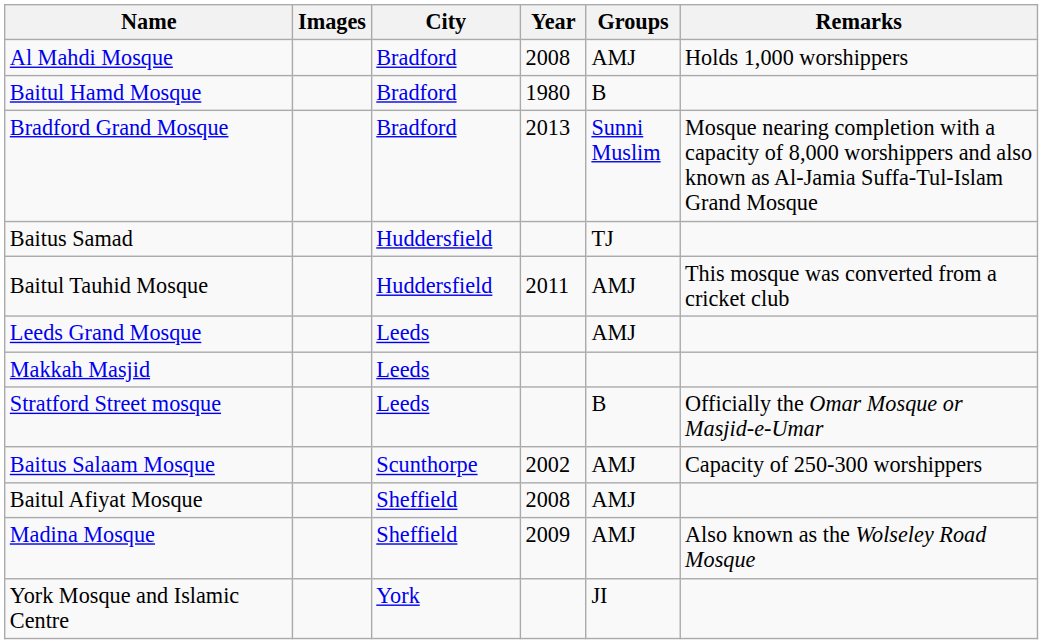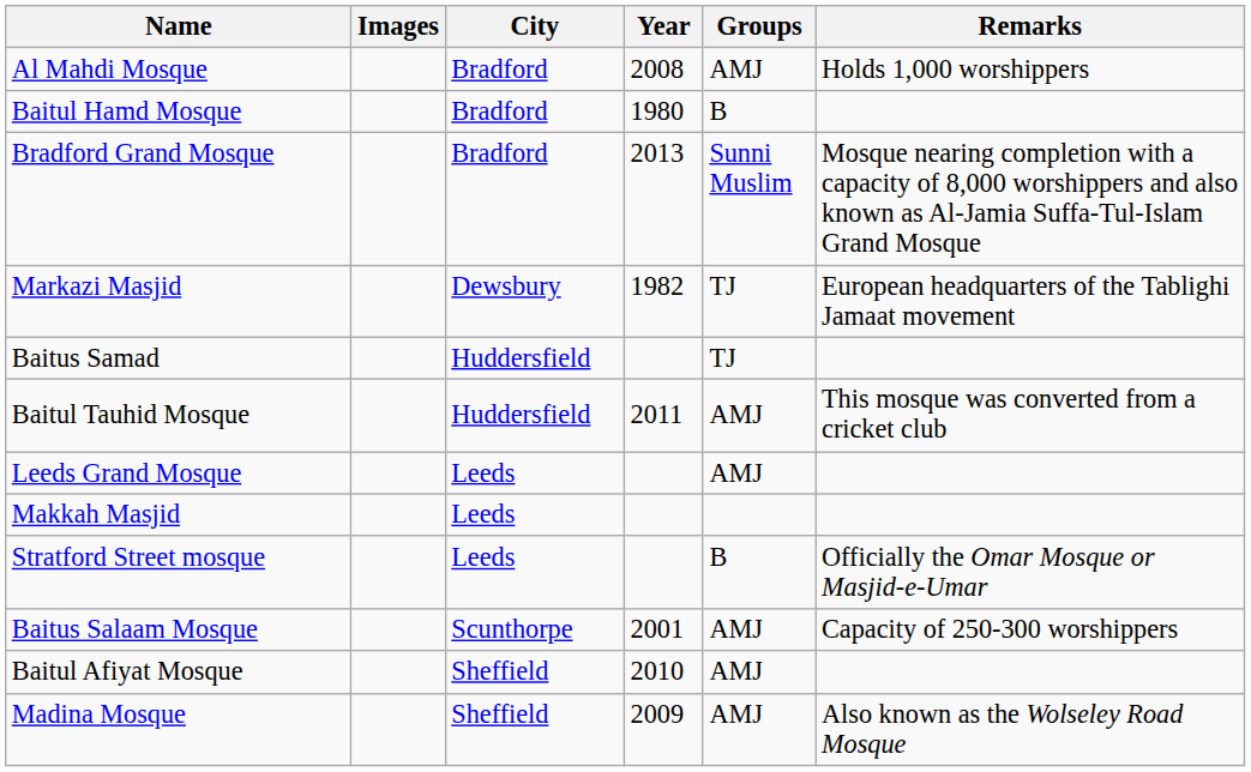+ row: Markazi Masjid | Dewsbury | 1982 | TJ | European headquarters of the Tablighi Jamaat movement
Baitus Salaam Mosque | Year: 2002 -> 2001
Baitul Afiyat Mosque | Year: 2008 -> 2010
- row: York Mosque and Islamic Centre | York | JI
